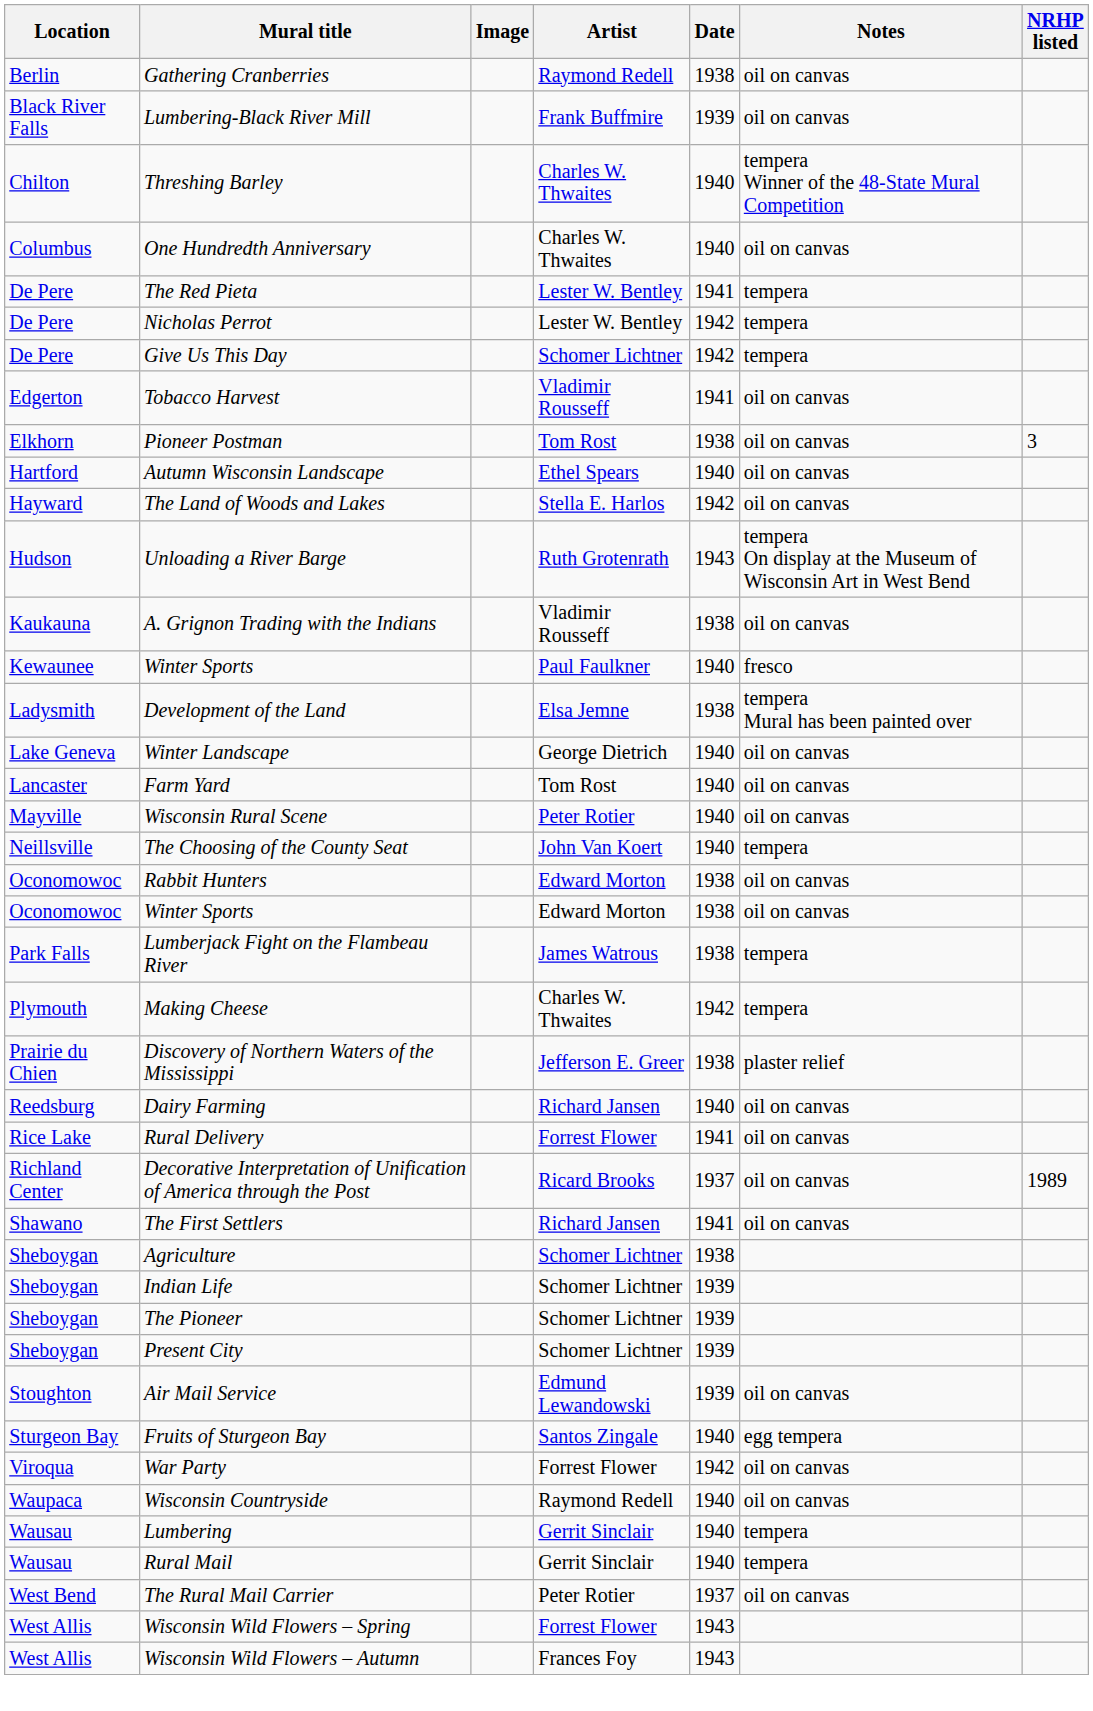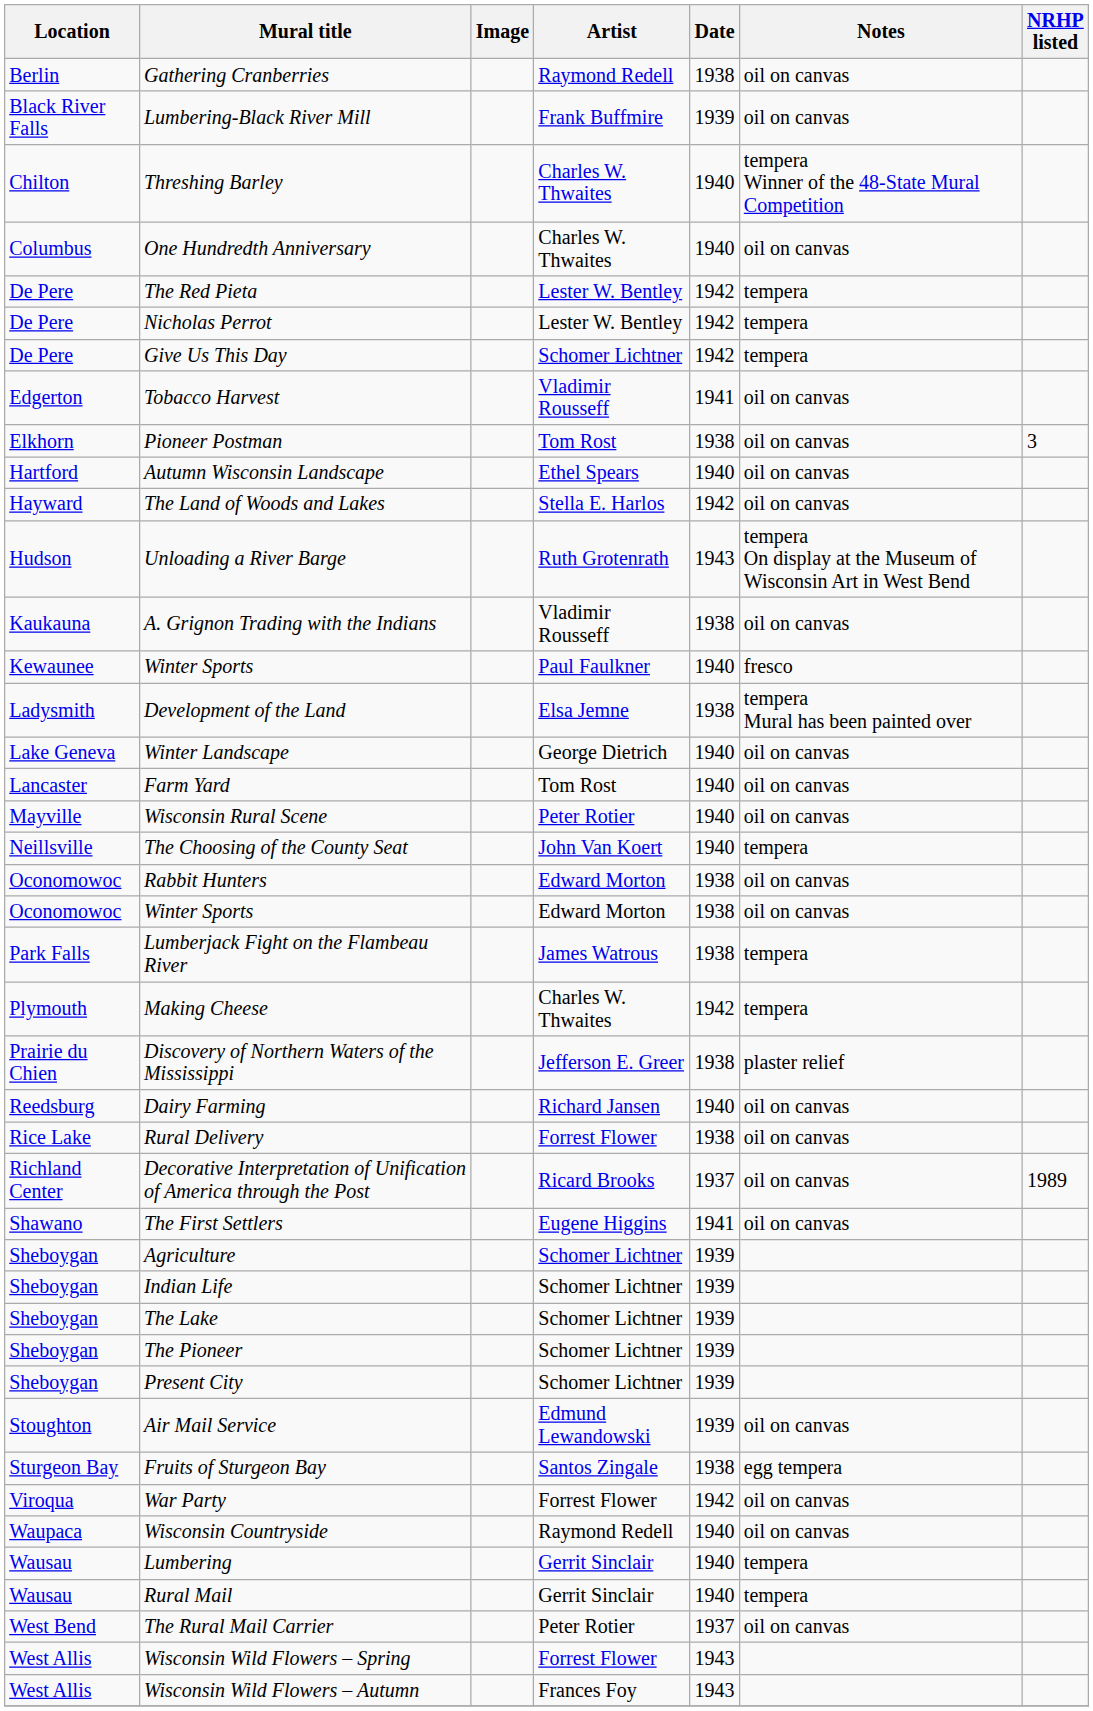The Red Pieta | Date: 1941 -> 1942
Rural Delivery | Date: 1941 -> 1938
The First Settlers | Artist: Richard Jansen -> Eugene Higgins
Agriculture | Date: 1938 -> 1939
+ row: Sheboygan | The Lake | Schomer Lichtner | 1939
Fruits of Sturgeon Bay | Date: 1940 -> 1938
